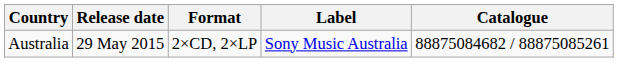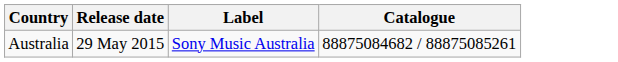- column: Format | 2×CD, 2×LP
